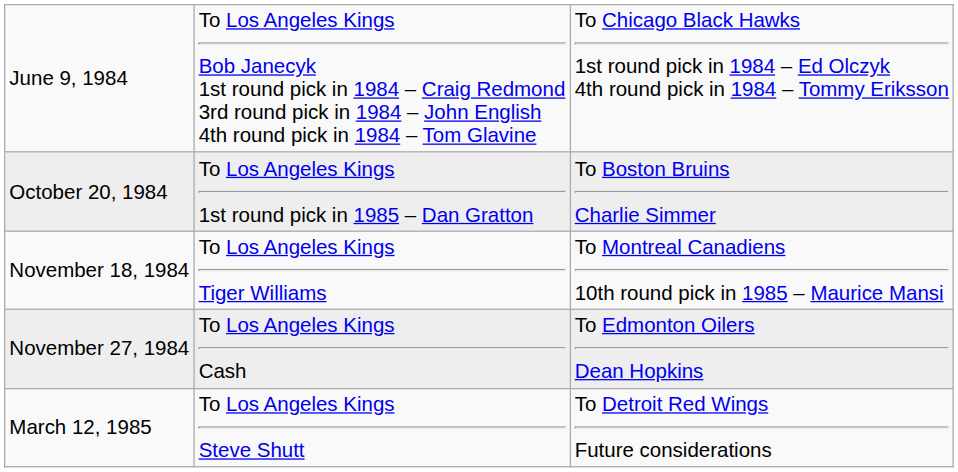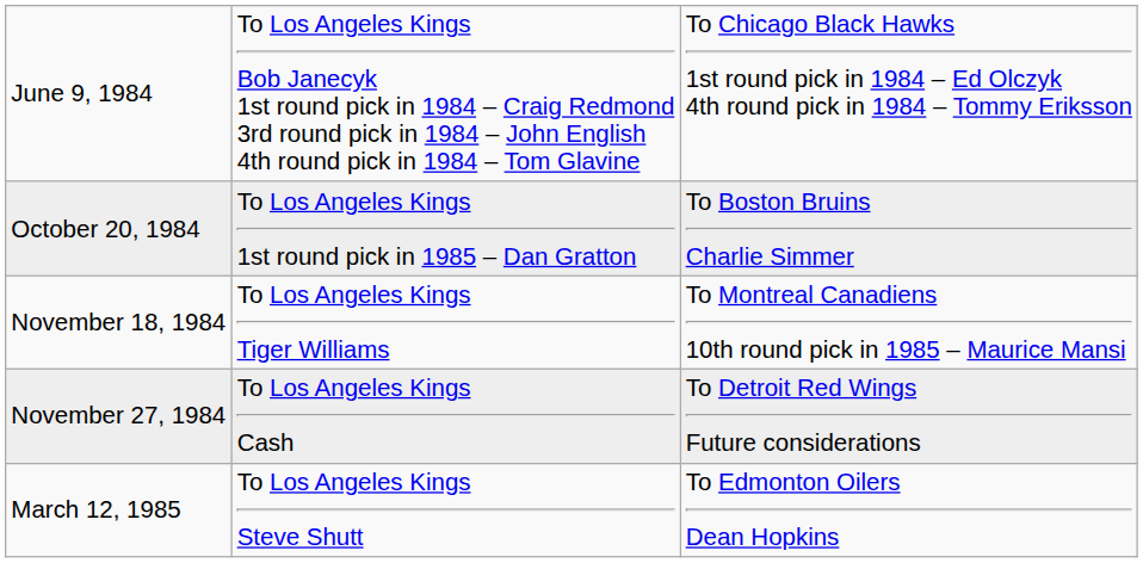November 27, 1984 | column 3: To Edmonton Oilers Dean Hopkins -> To Detroit Red Wings Future considerations
March 12, 1985 | column 3: To Detroit Red Wings Future considerations -> To Edmonton Oilers Dean Hopkins
